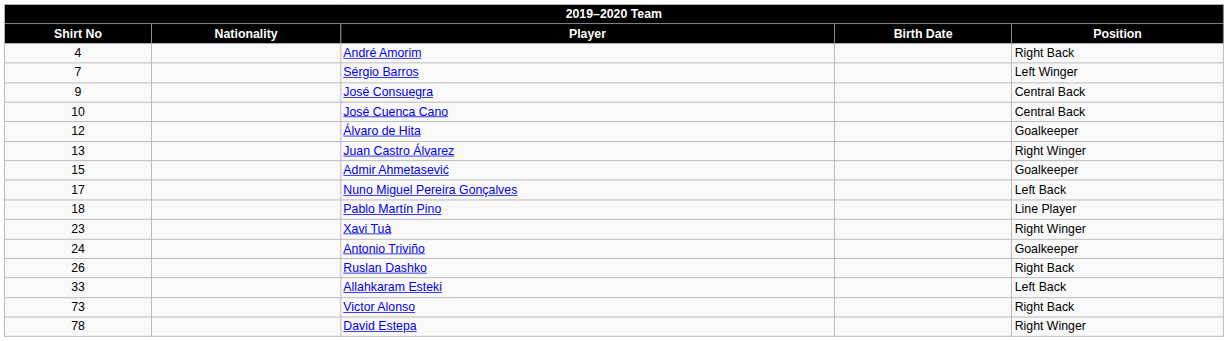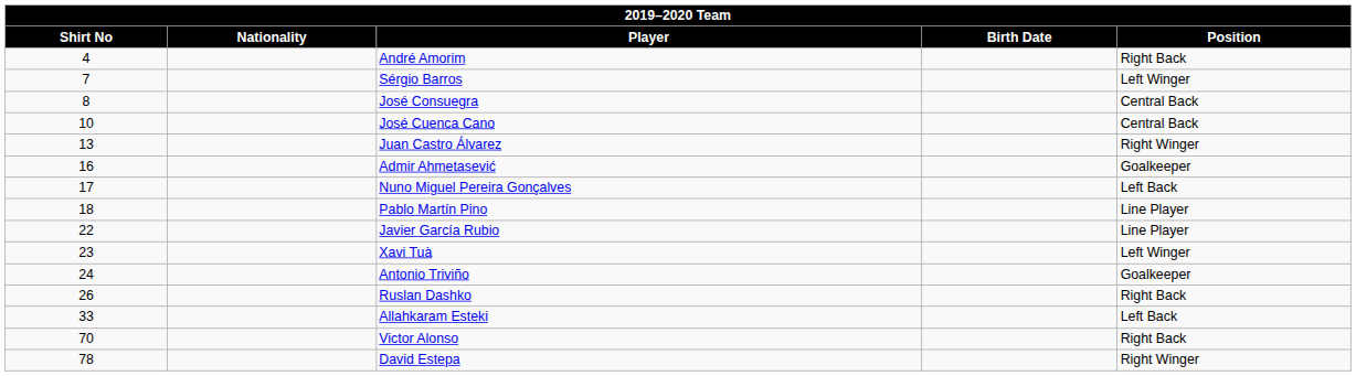José Consuegra | Shirt No: 9 -> 8
- row: 12 | Álvaro de Hita | Goalkeeper
Admir Ahmetasević | Shirt No: 15 -> 16
+ row: 22 | Javier García Rubio | Line Player
Xavi Tuà | Position: Right Winger -> Left Winger
Victor Alonso | Shirt No: 73 -> 70
